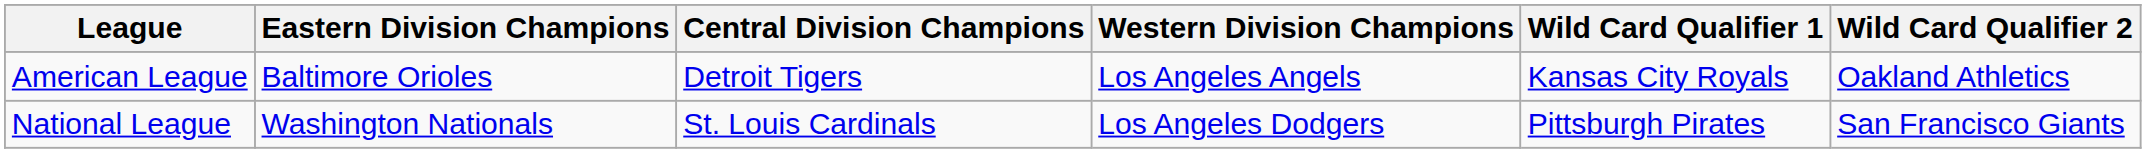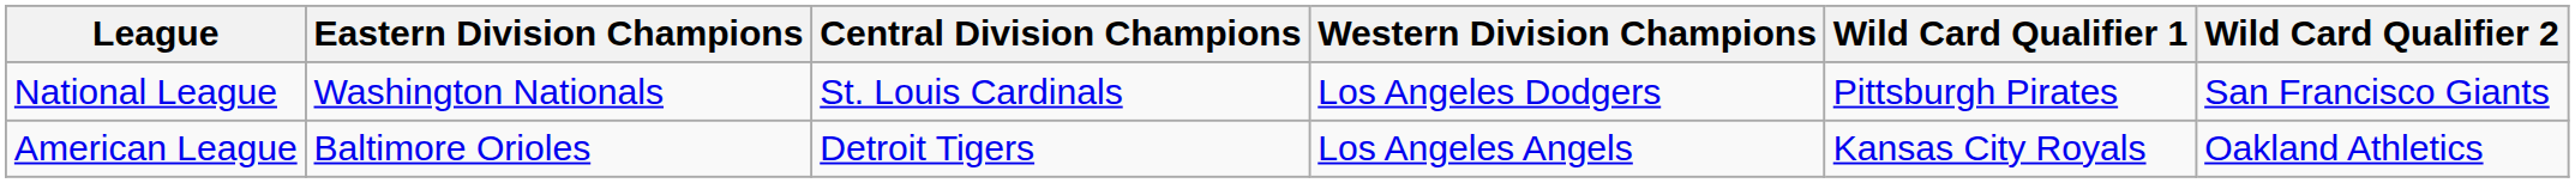rows swapped: American League <-> National League
